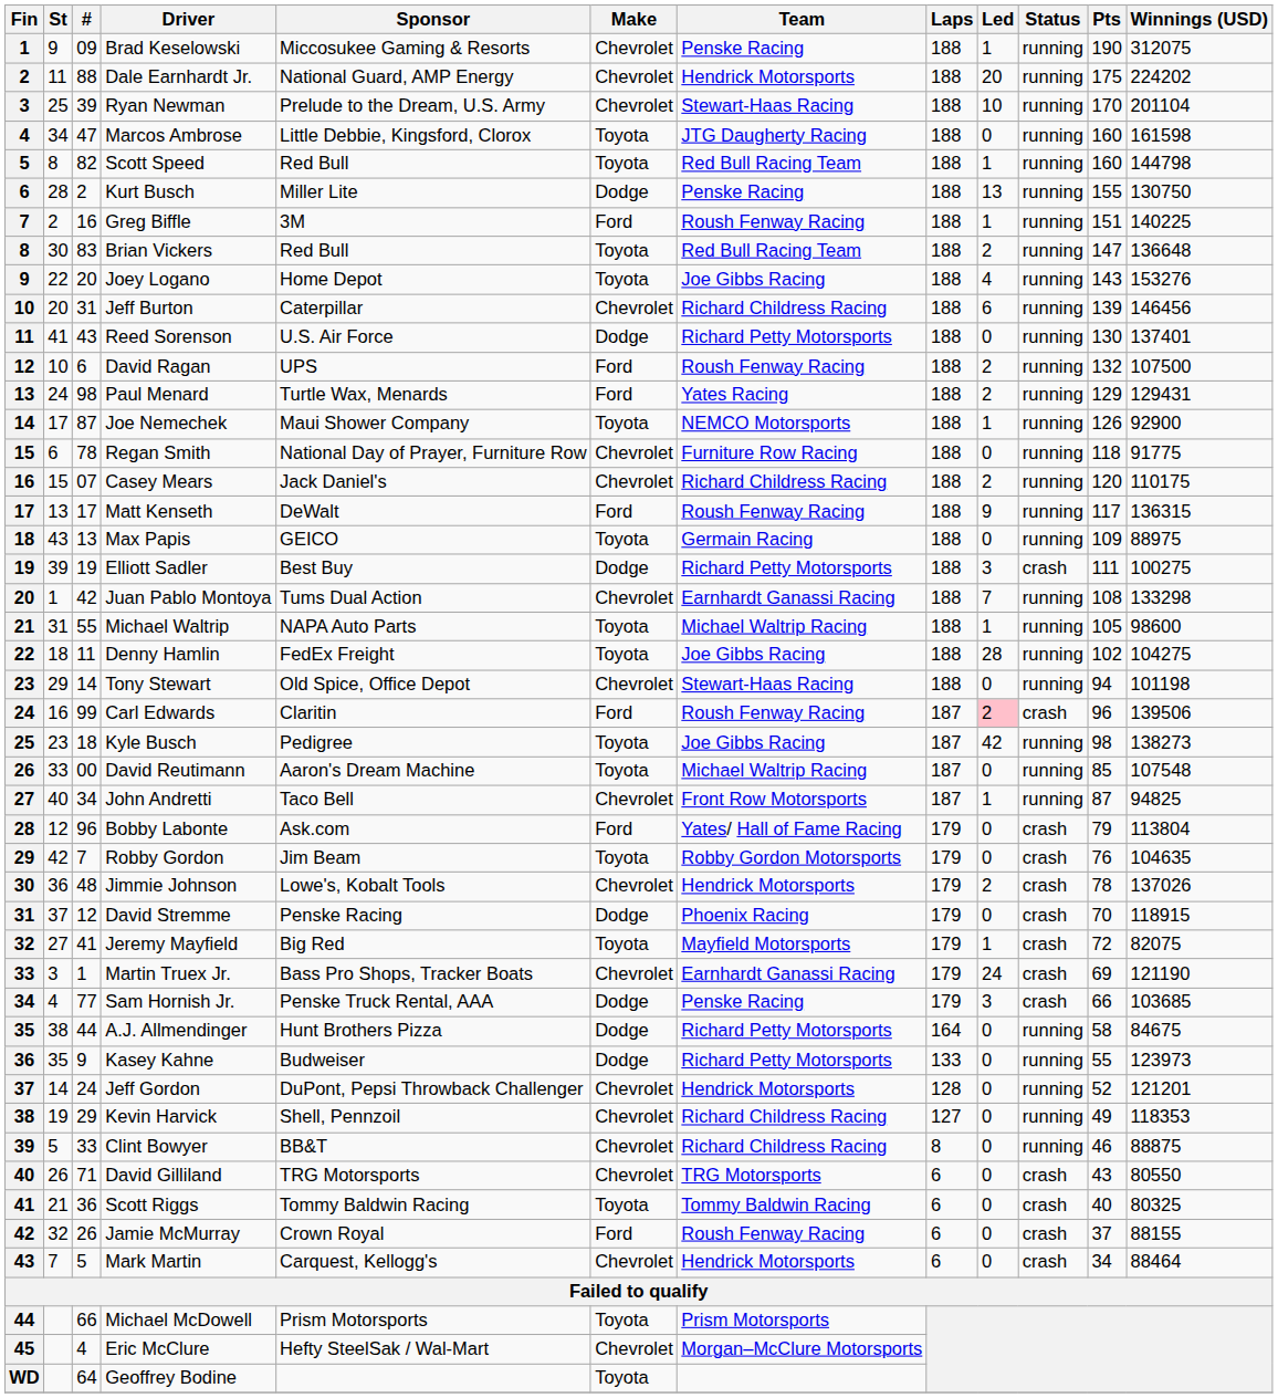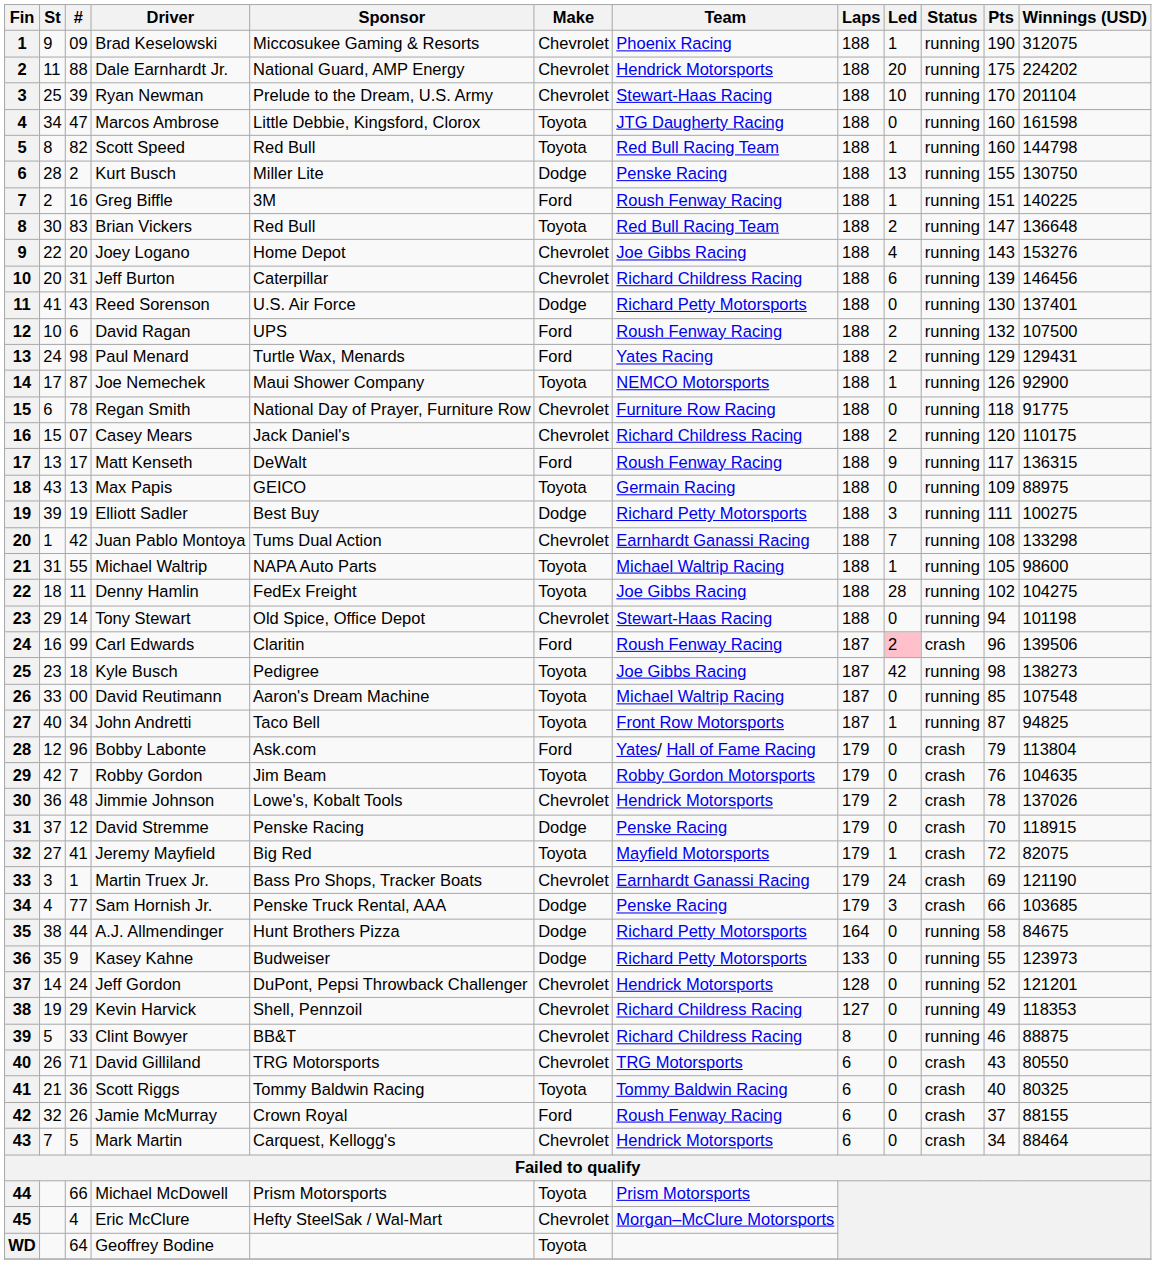Brad Keselowski | Team: Penske Racing -> Phoenix Racing
Joey Logano | Make: Toyota -> Chevrolet
Elliott Sadler | Status: crash -> running
John Andretti | Make: Chevrolet -> Toyota
David Stremme | Team: Phoenix Racing -> Penske Racing
